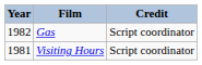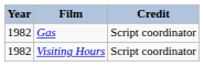Visiting Hours | Year: 1981 -> 1982
